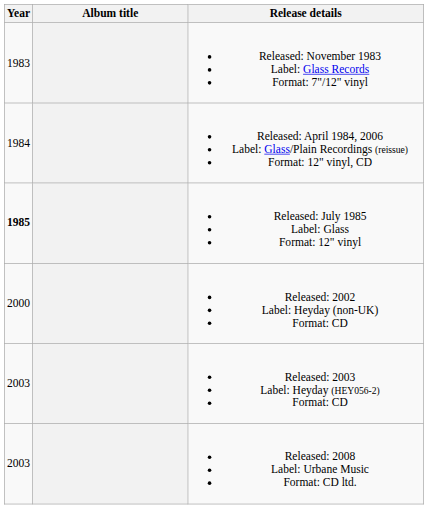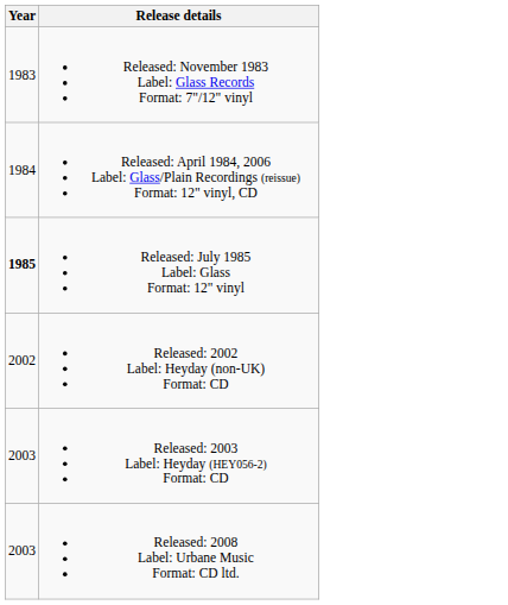- column: Album title
Released: 2002 Label: Heyday (non-UK) Format: CD | Year: 2000 -> 2002
